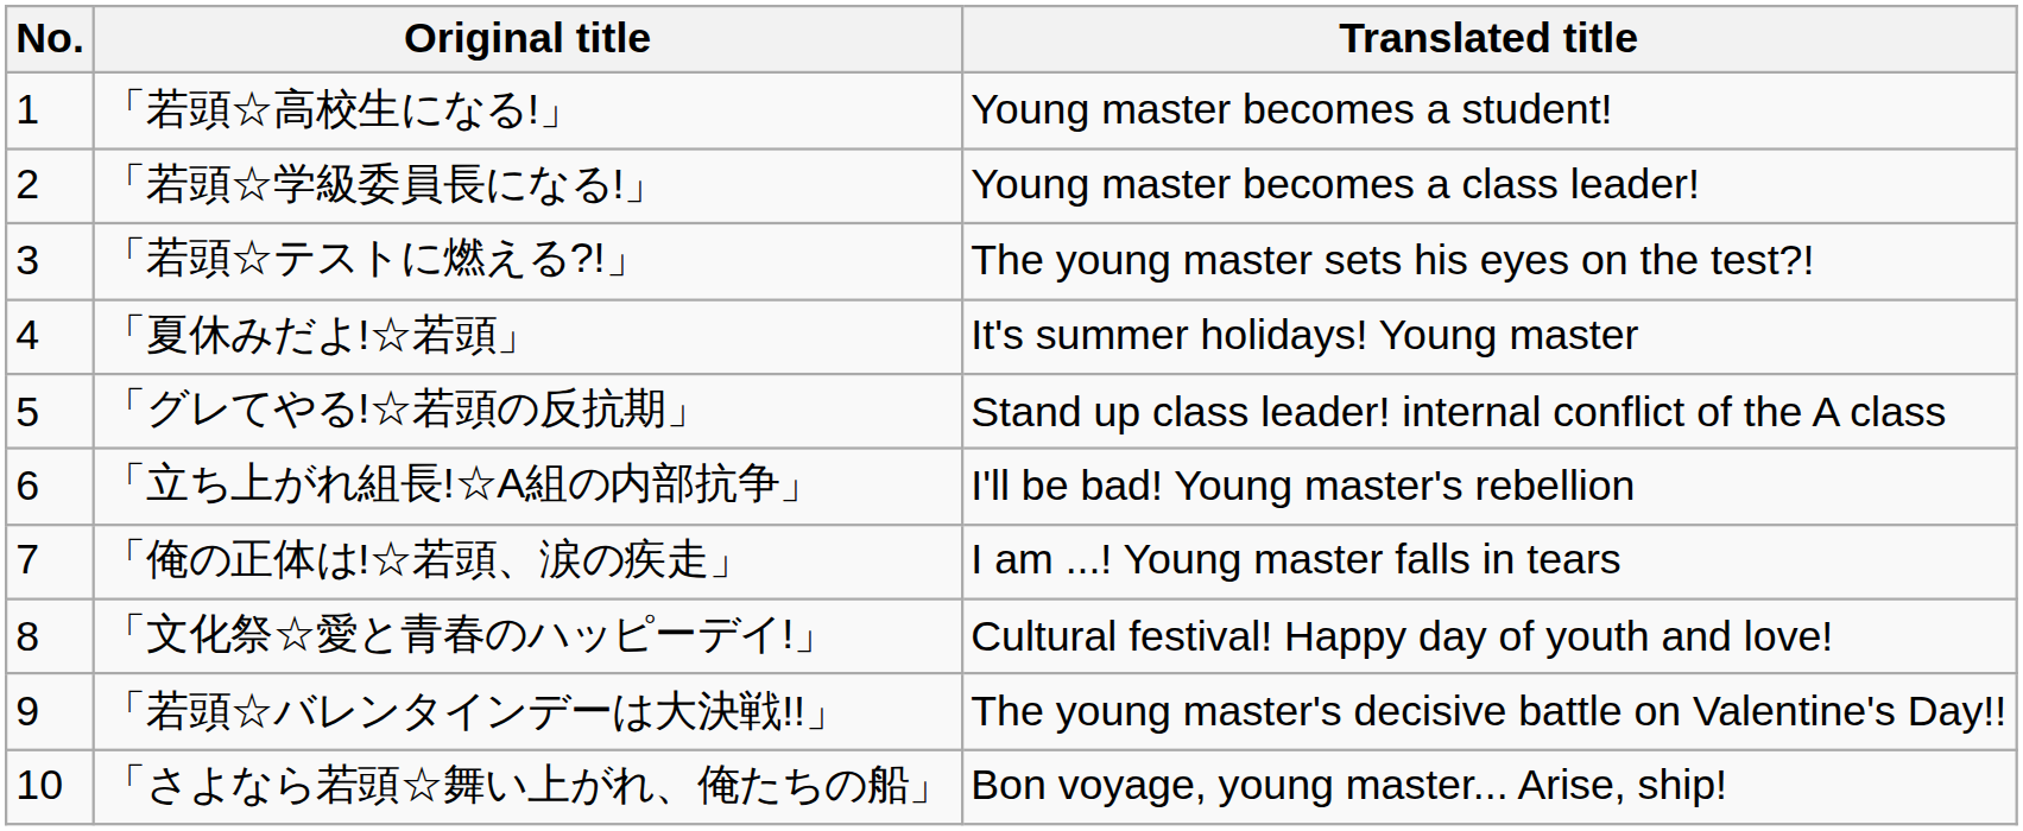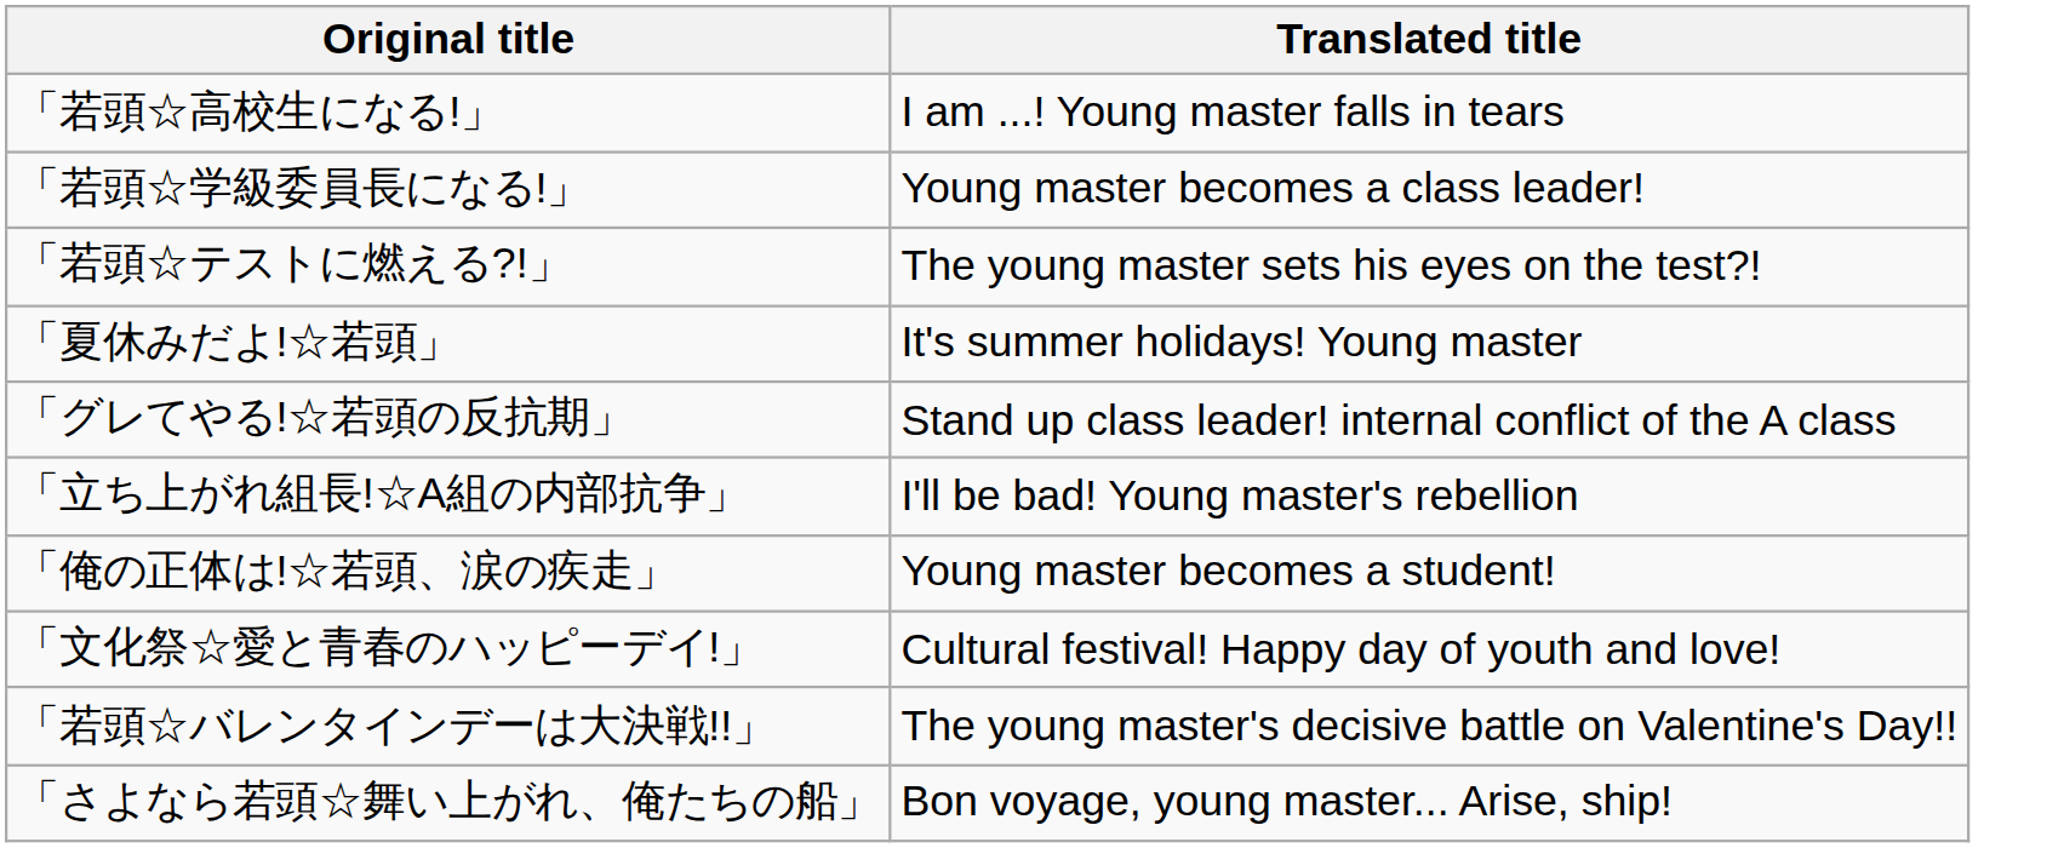- column: No. | 1 | 2 | 3 | 4 | 5 | 6 | 7 | 8 | 9 | 10
「若頭☆高校生になる!」 | Translated title: Young master becomes a student! -> I am ...! Young master falls in tears
「俺の正体は!☆若頭、涙の疾走」 | Translated title: I am ...! Young master falls in tears -> Young master becomes a student!
